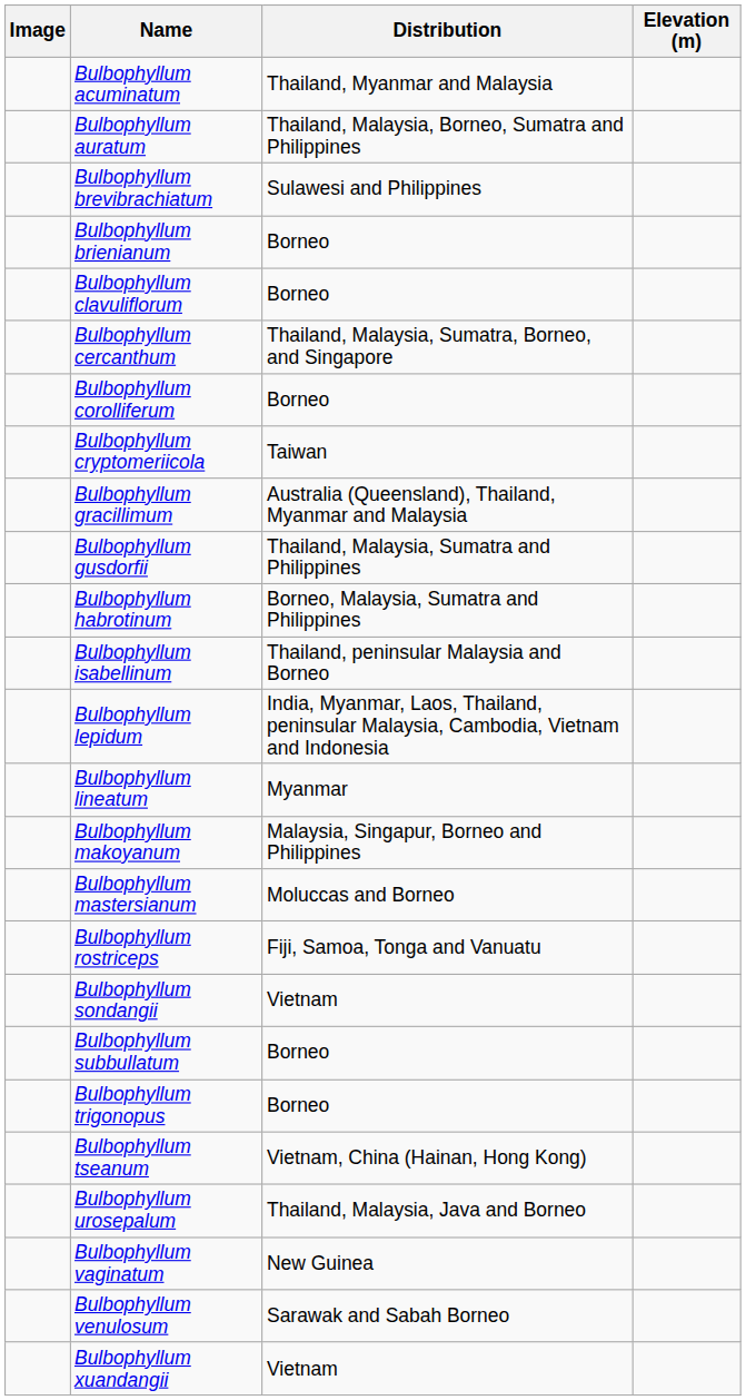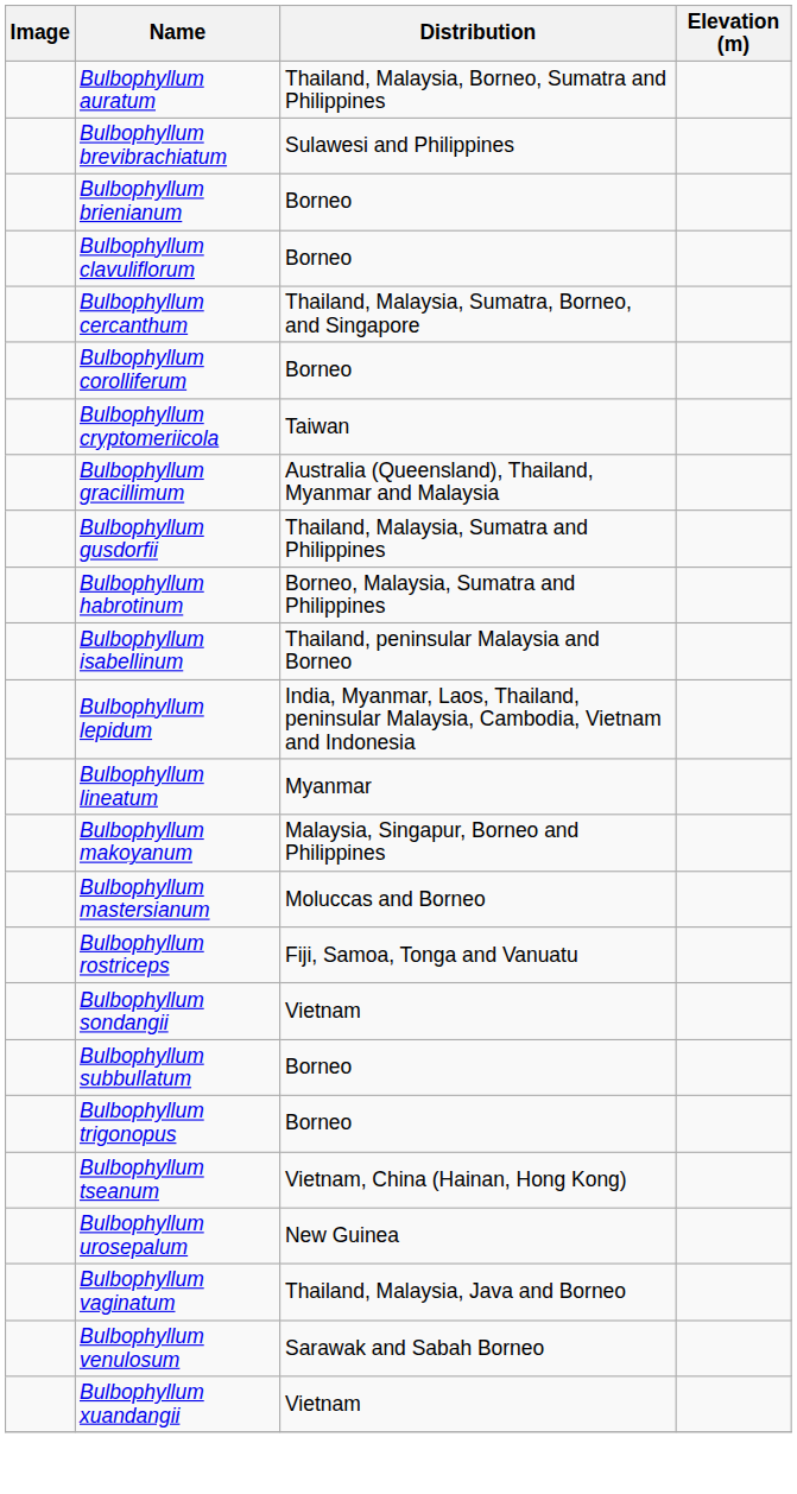- row: Bulbophyllum acuminatum | Thailand, Myanmar and Malaysia
Bulbophyllum urosepalum | Distribution: Thailand, Malaysia, Java and Borneo -> New Guinea
Bulbophyllum vaginatum | Distribution: New Guinea -> Thailand, Malaysia, Java and Borneo
